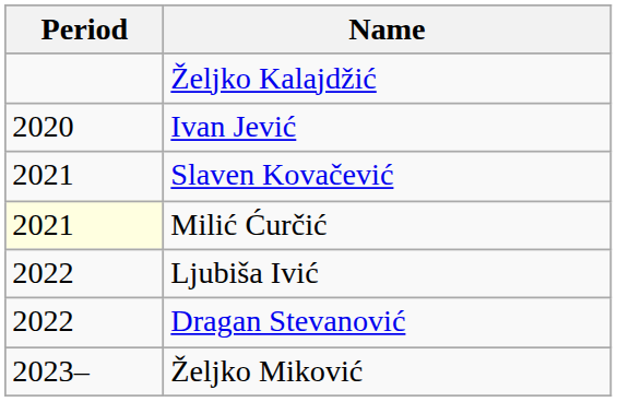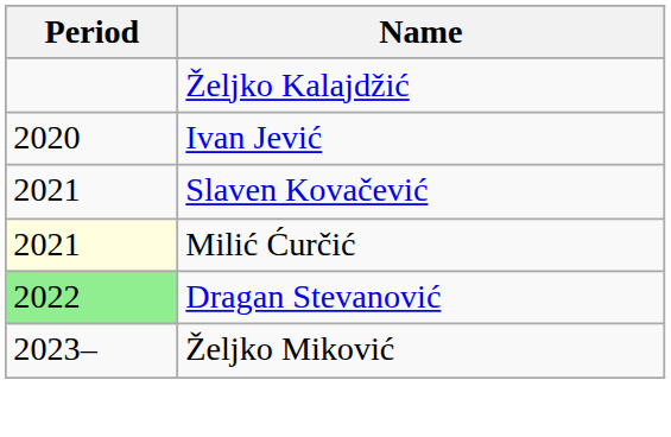- row: 2022 | Ljubiša Ivić
Dragan Stevanović | Period: no background -> lightgreen background
